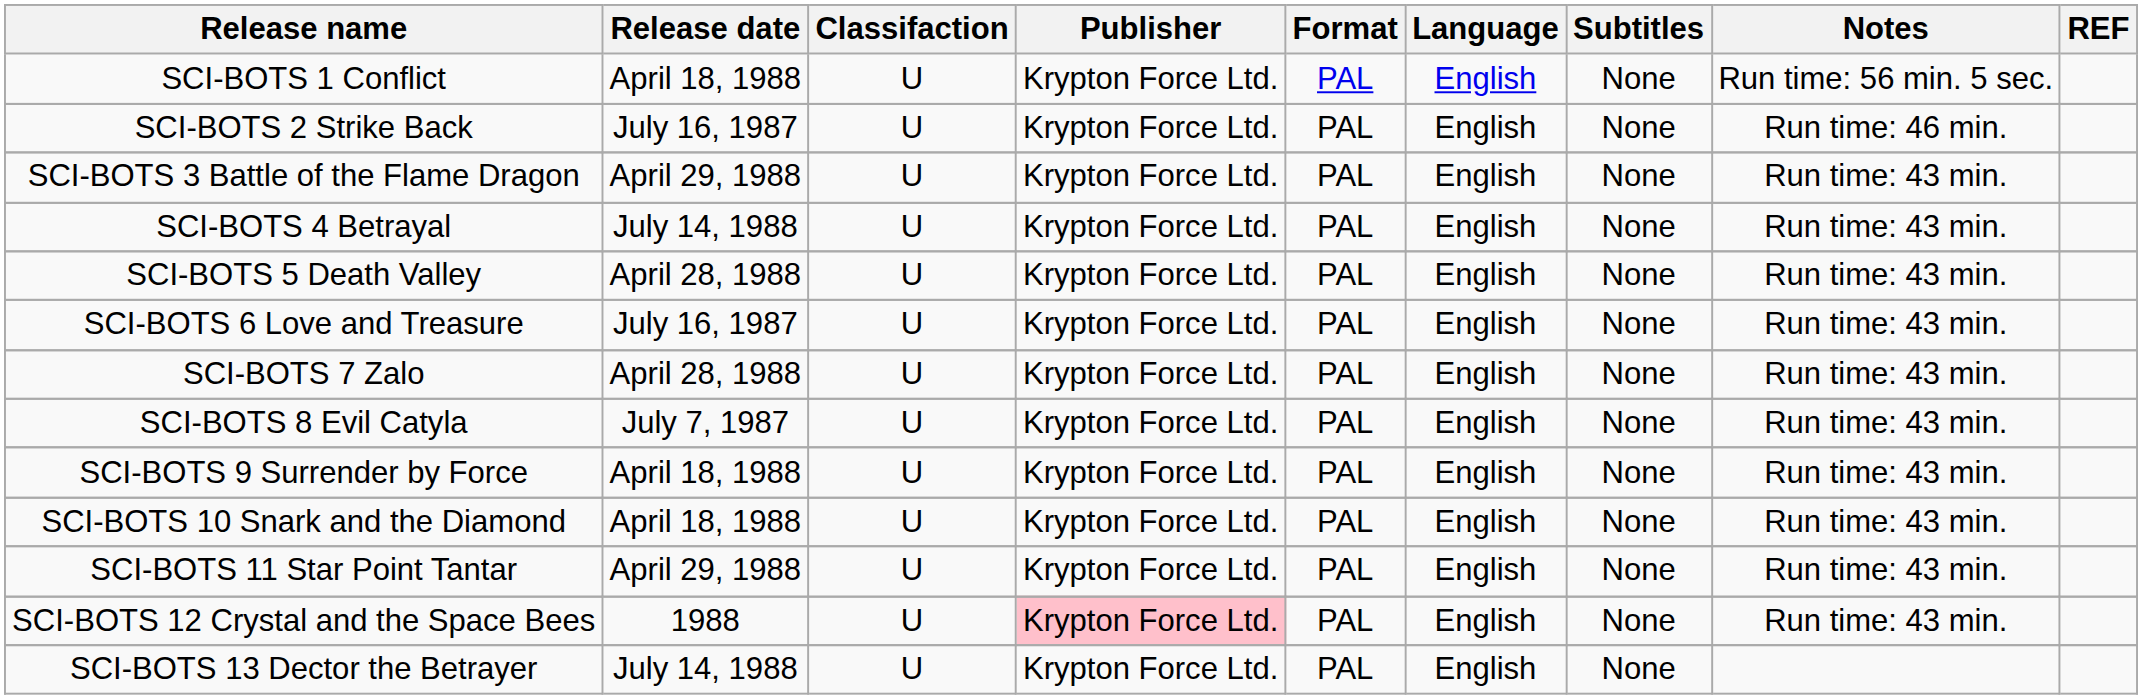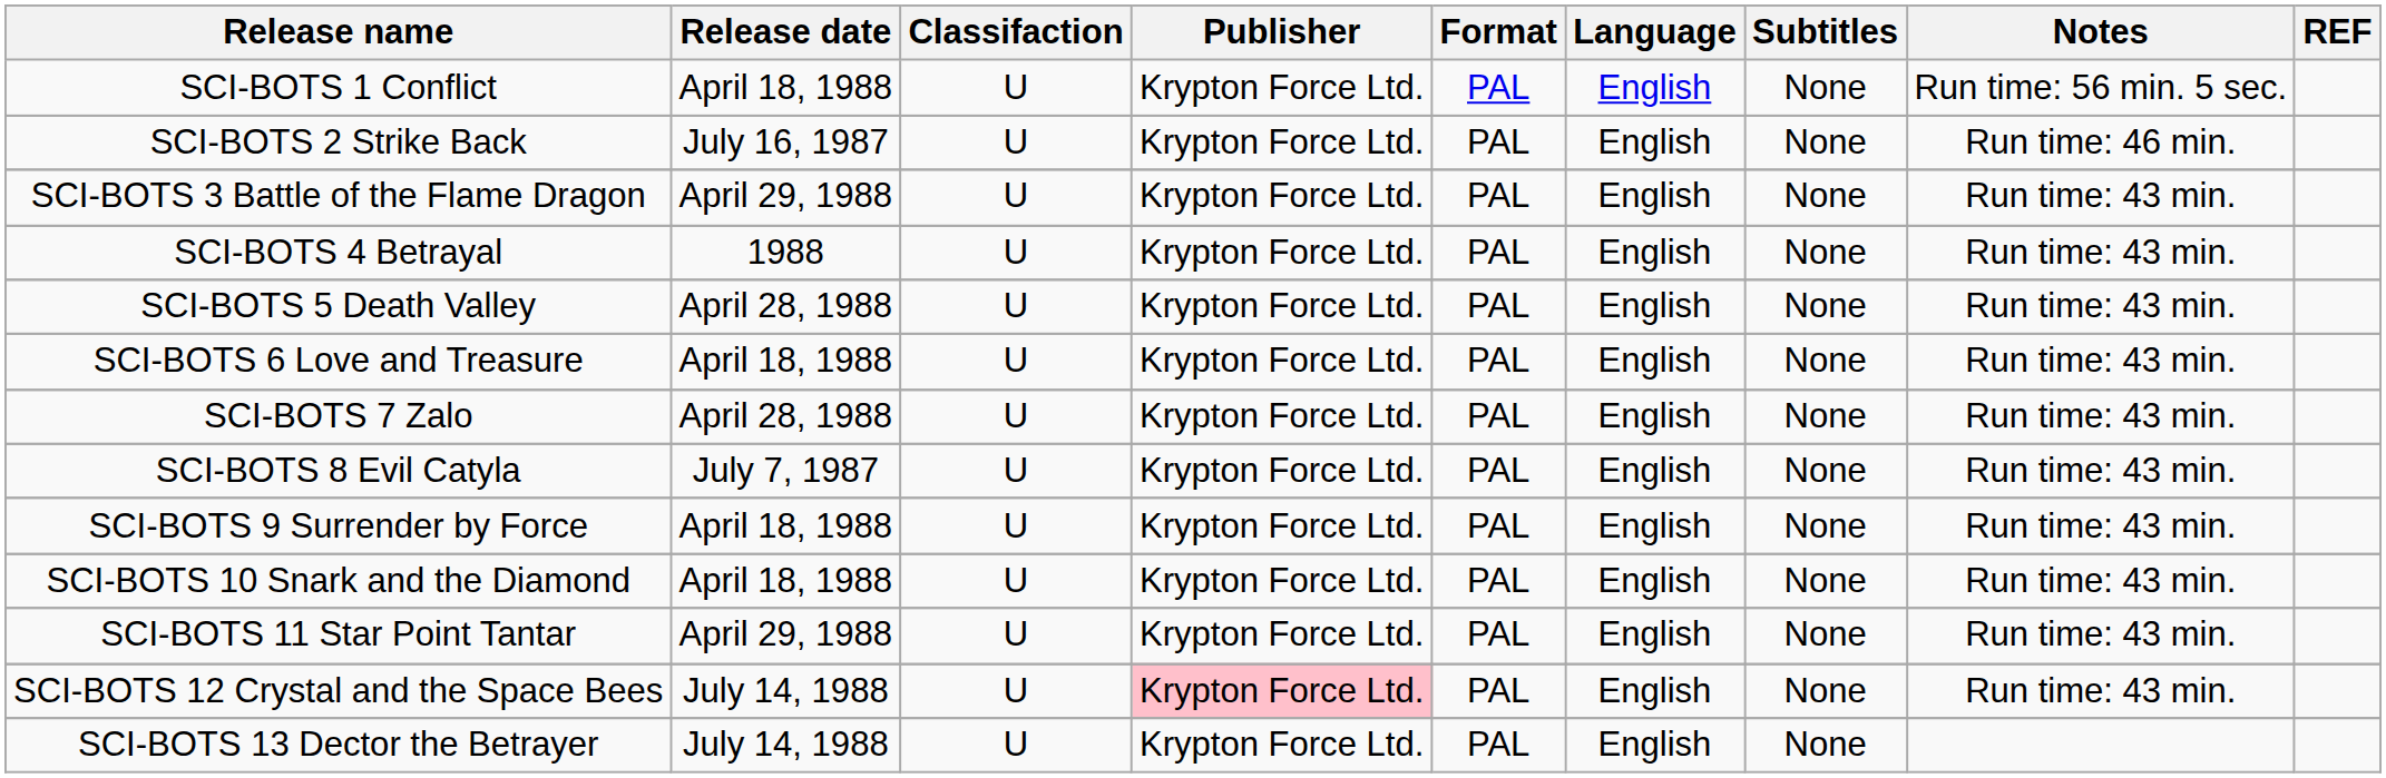SCI-BOTS 4 Betrayal | Release date: July 14, 1988 -> 1988
SCI-BOTS 6 Love and Treasure | Release date: July 16, 1987 -> April 18, 1988
SCI-BOTS 12 Crystal and the Space Bees | Release date: 1988 -> July 14, 1988
